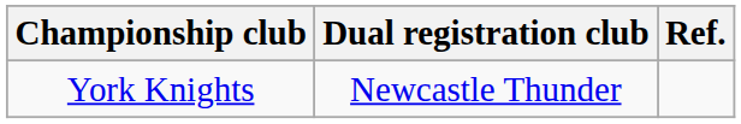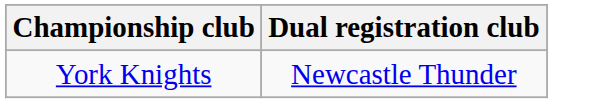- column: Ref.
